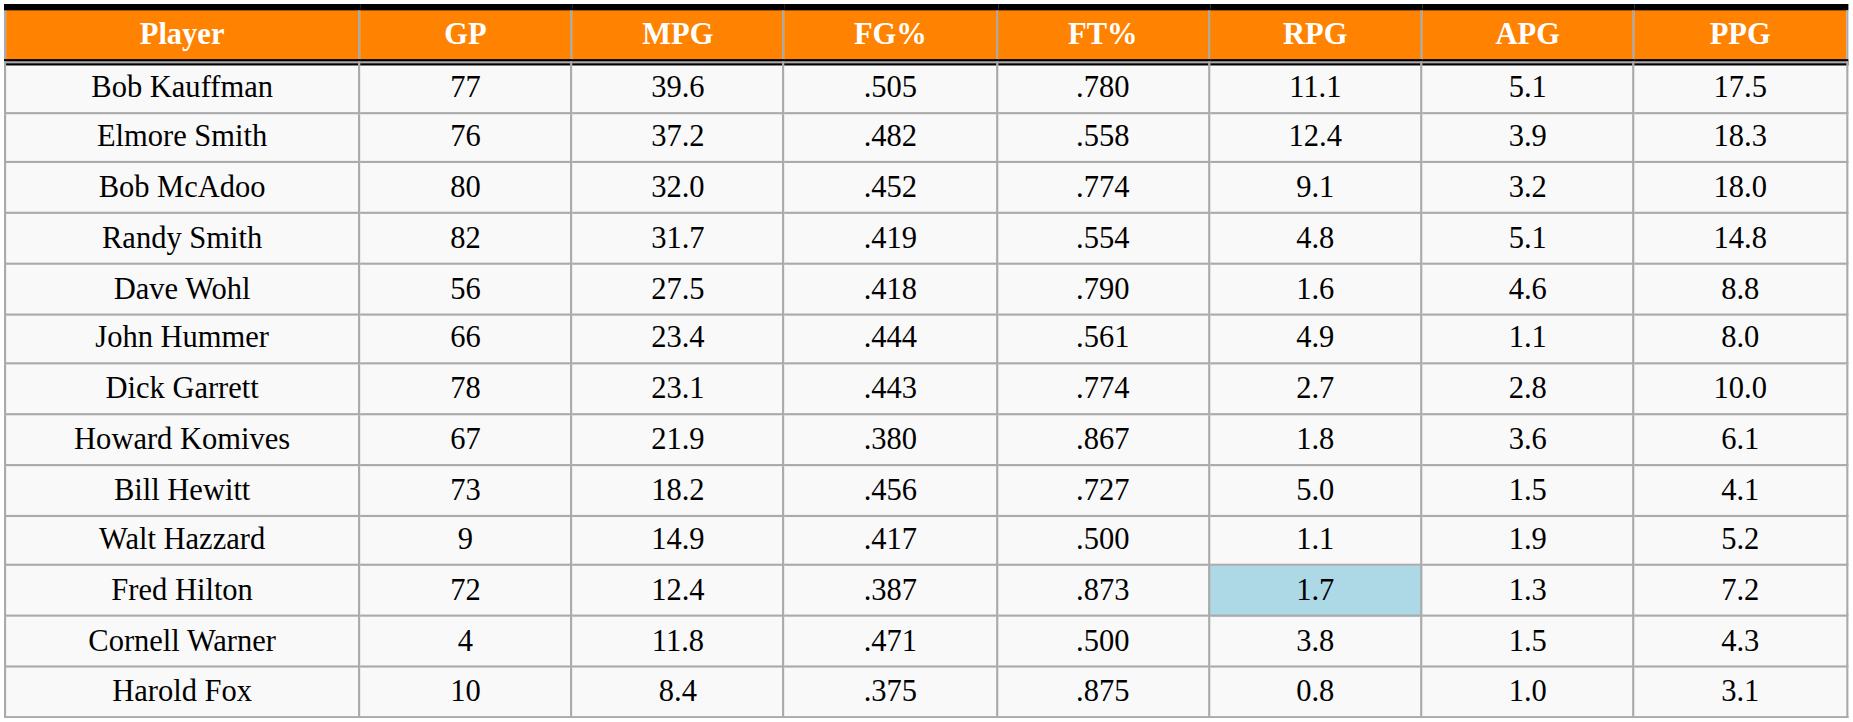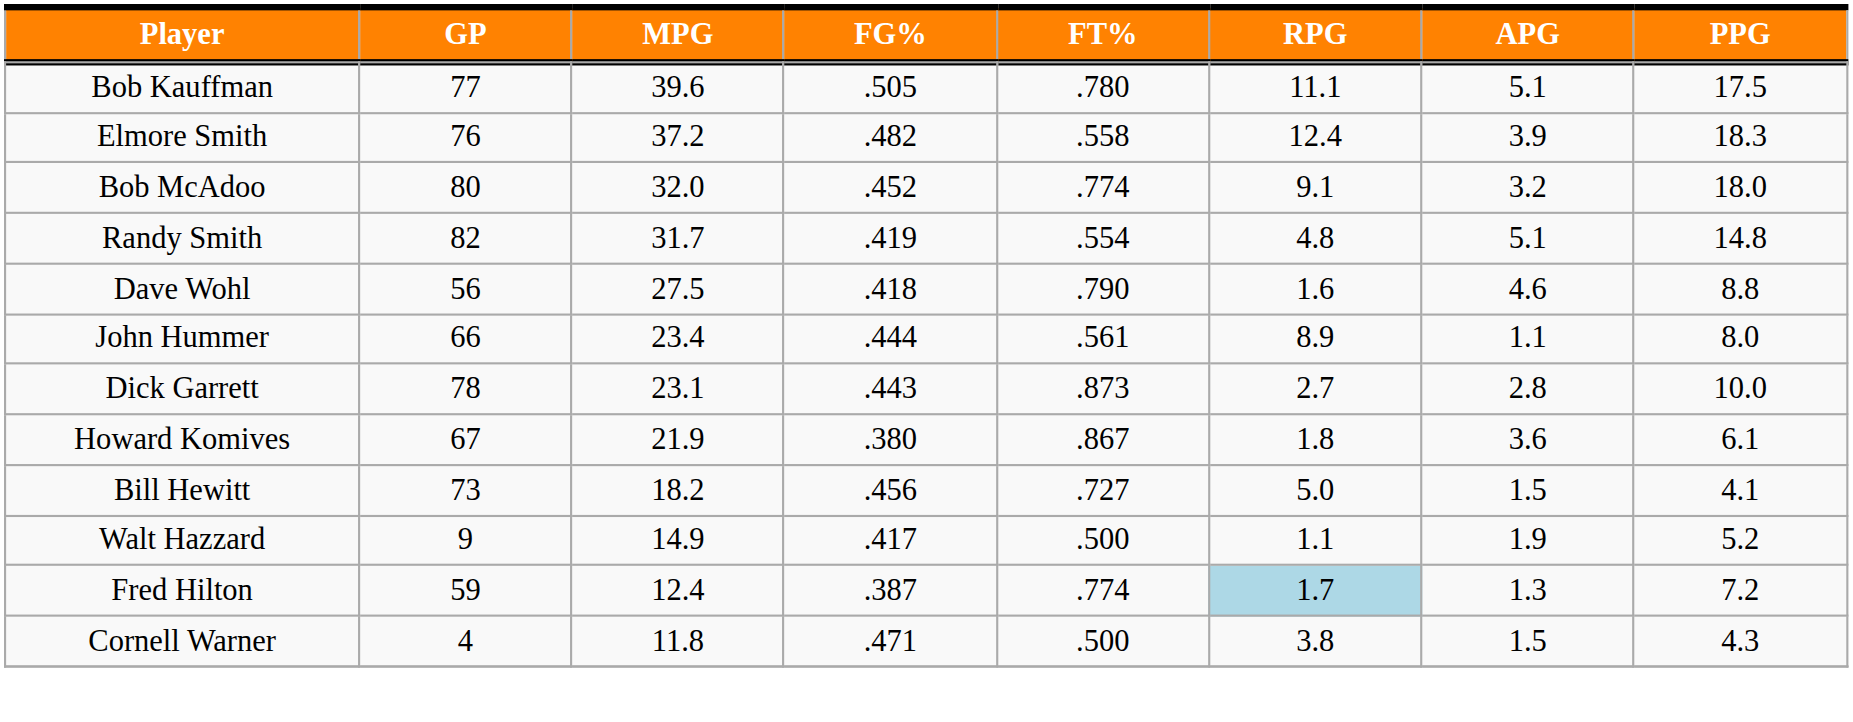John Hummer | RPG: 4.9 -> 8.9
Dick Garrett | FT%: .774 -> .873
Fred Hilton | GP: 72 -> 59
Fred Hilton | FT%: .873 -> .774
- row: Harold Fox | 10 | 8.4 | .375 | .875 | 0.8 | 1.0 | 3.1
